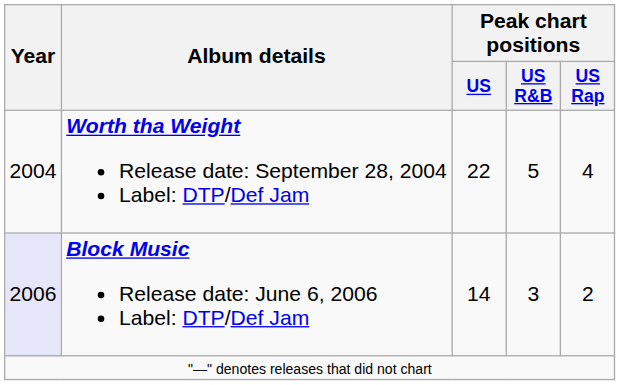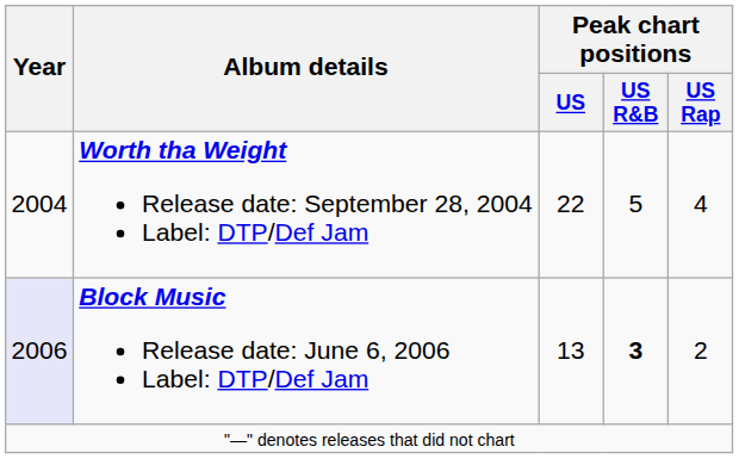Block Music Release date: June 6, 2006 Label: DTP/Def Jam | Peak chart positions / US: 14 -> 13
Block Music Release date: June 6, 2006 Label: DTP/Def Jam | Peak chart positions / US R&B: normal -> bold
